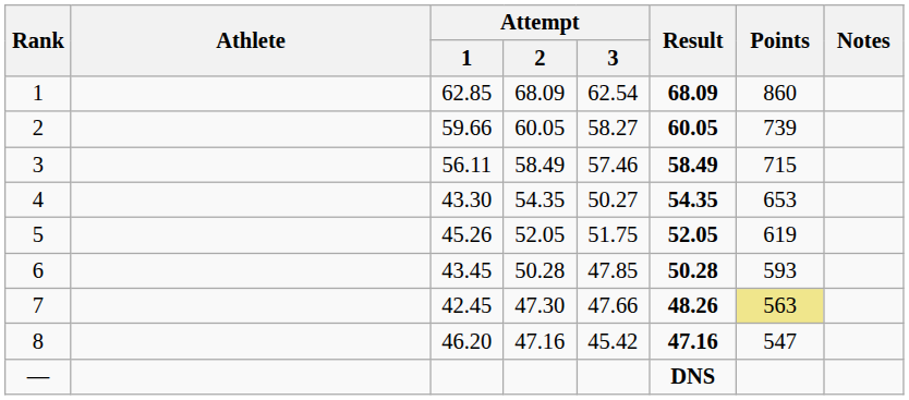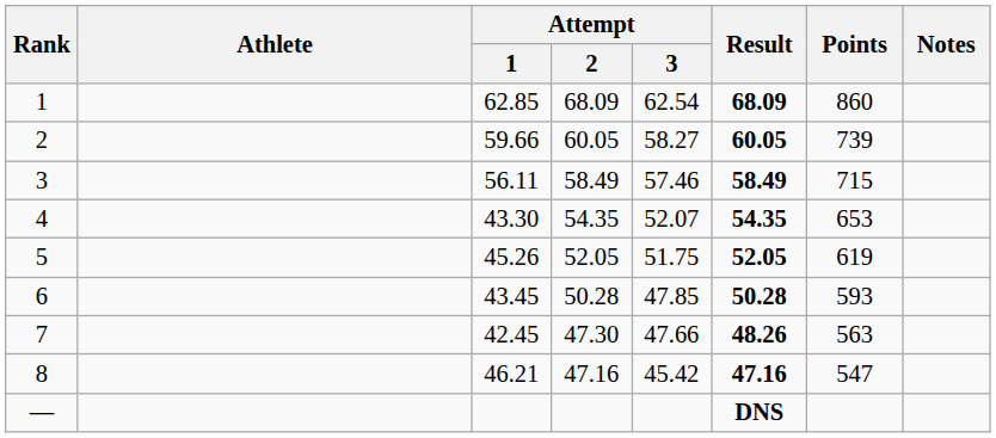4 | Attempt / 3: 50.27 -> 52.07
7 | Points: khaki background -> no background
8 | Attempt / 1: 46.20 -> 46.21
